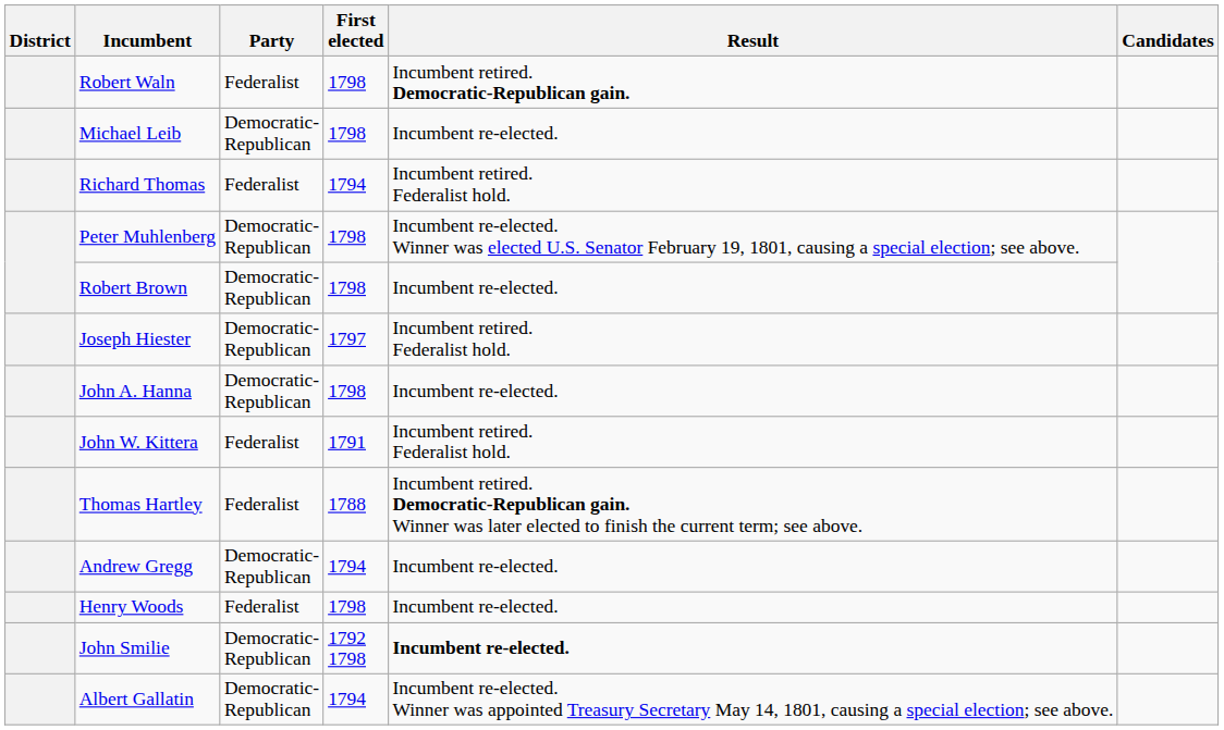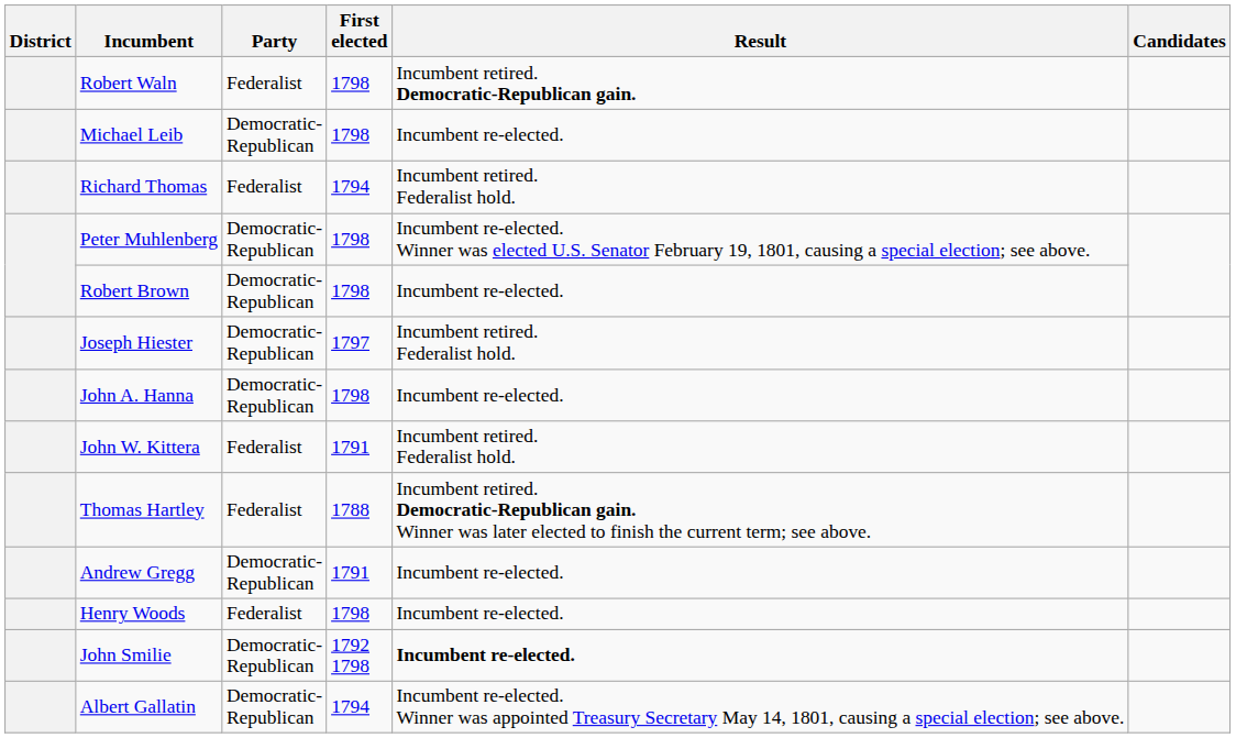Andrew Gregg | First elected: 1794 -> 1791
